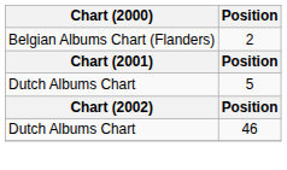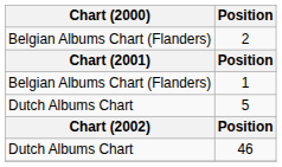+ row: Belgian Albums Chart (Flanders) | 1
